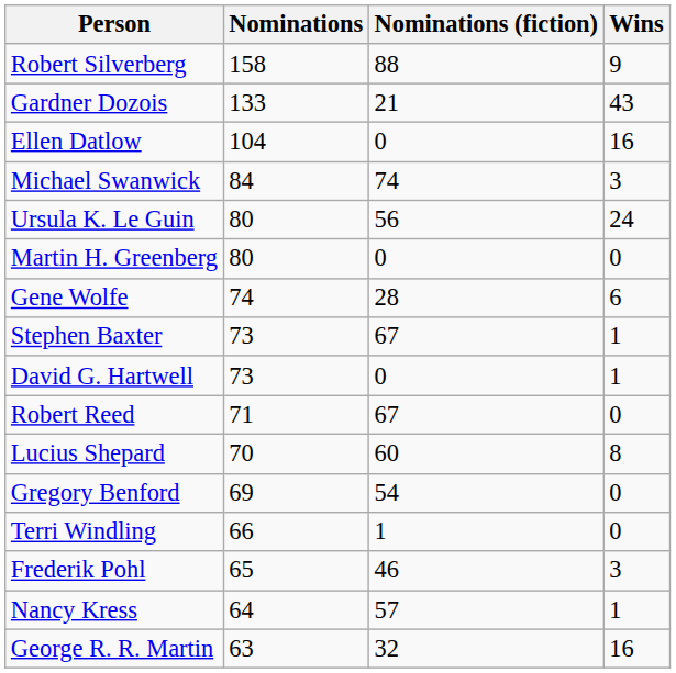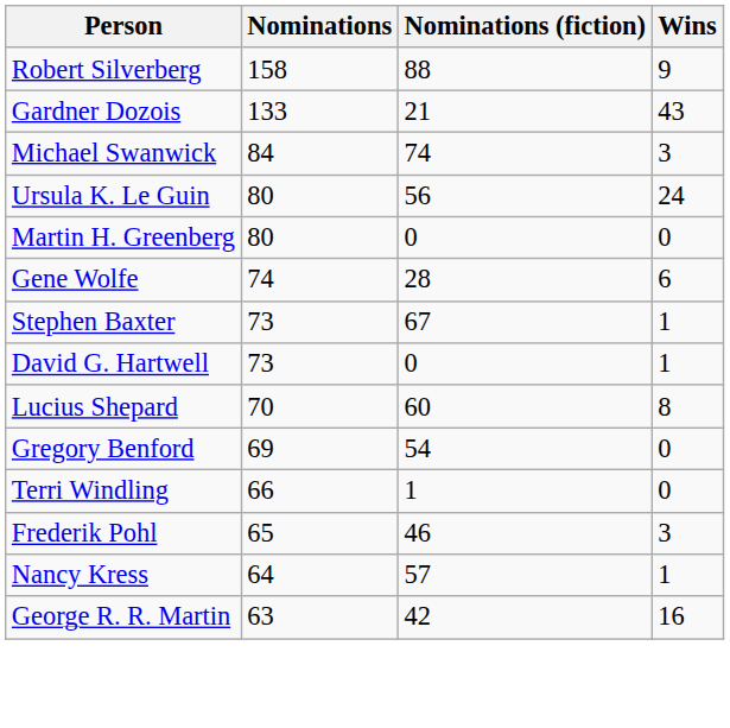- row: Ellen Datlow | 104 | 0 | 16
- row: Robert Reed | 71 | 67 | 0
George R. R. Martin | Nominations (fiction): 32 -> 42
